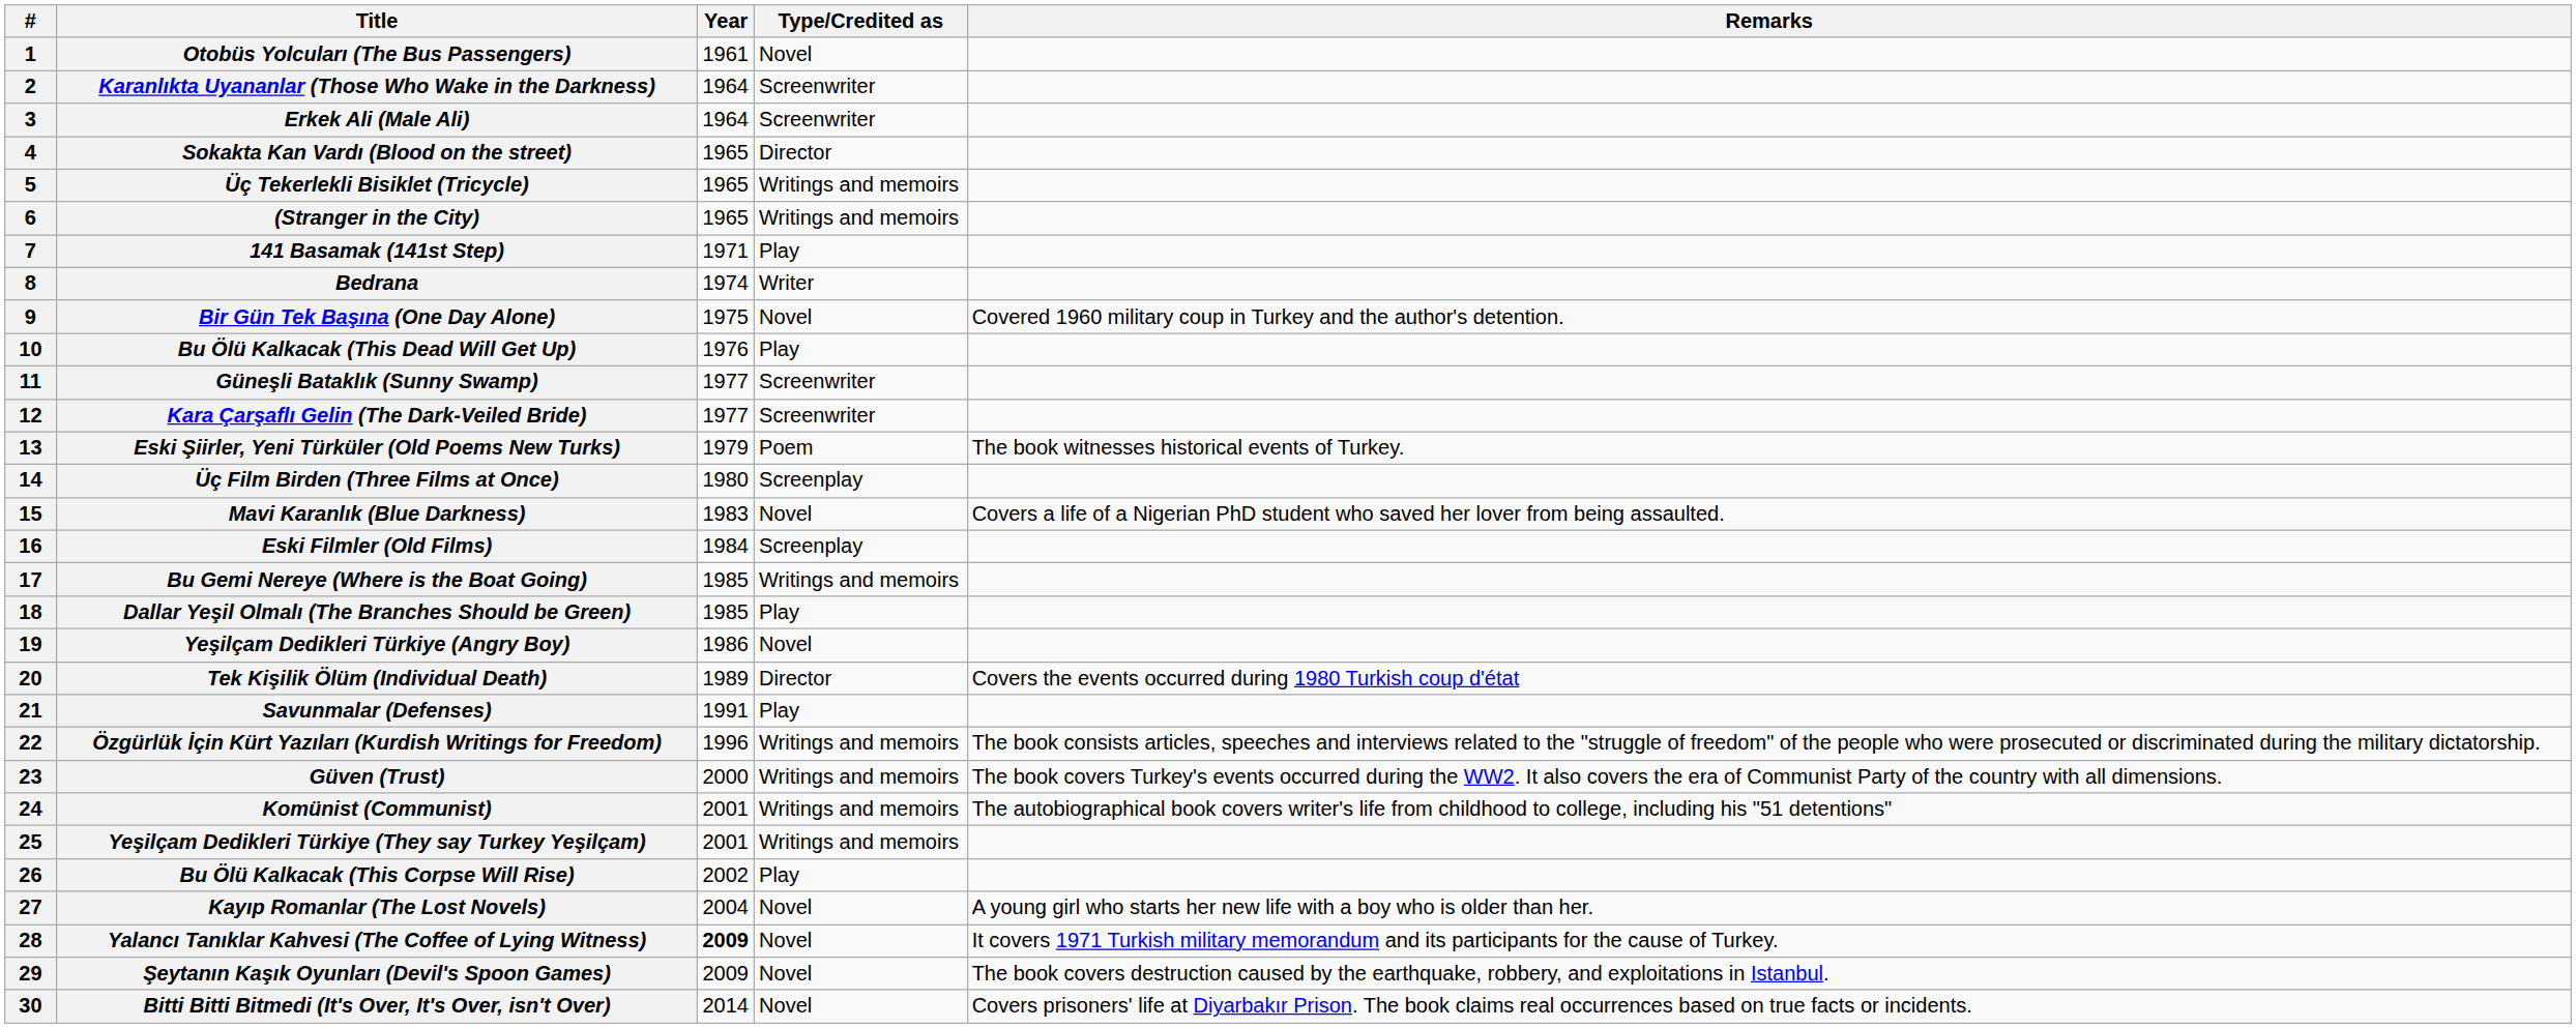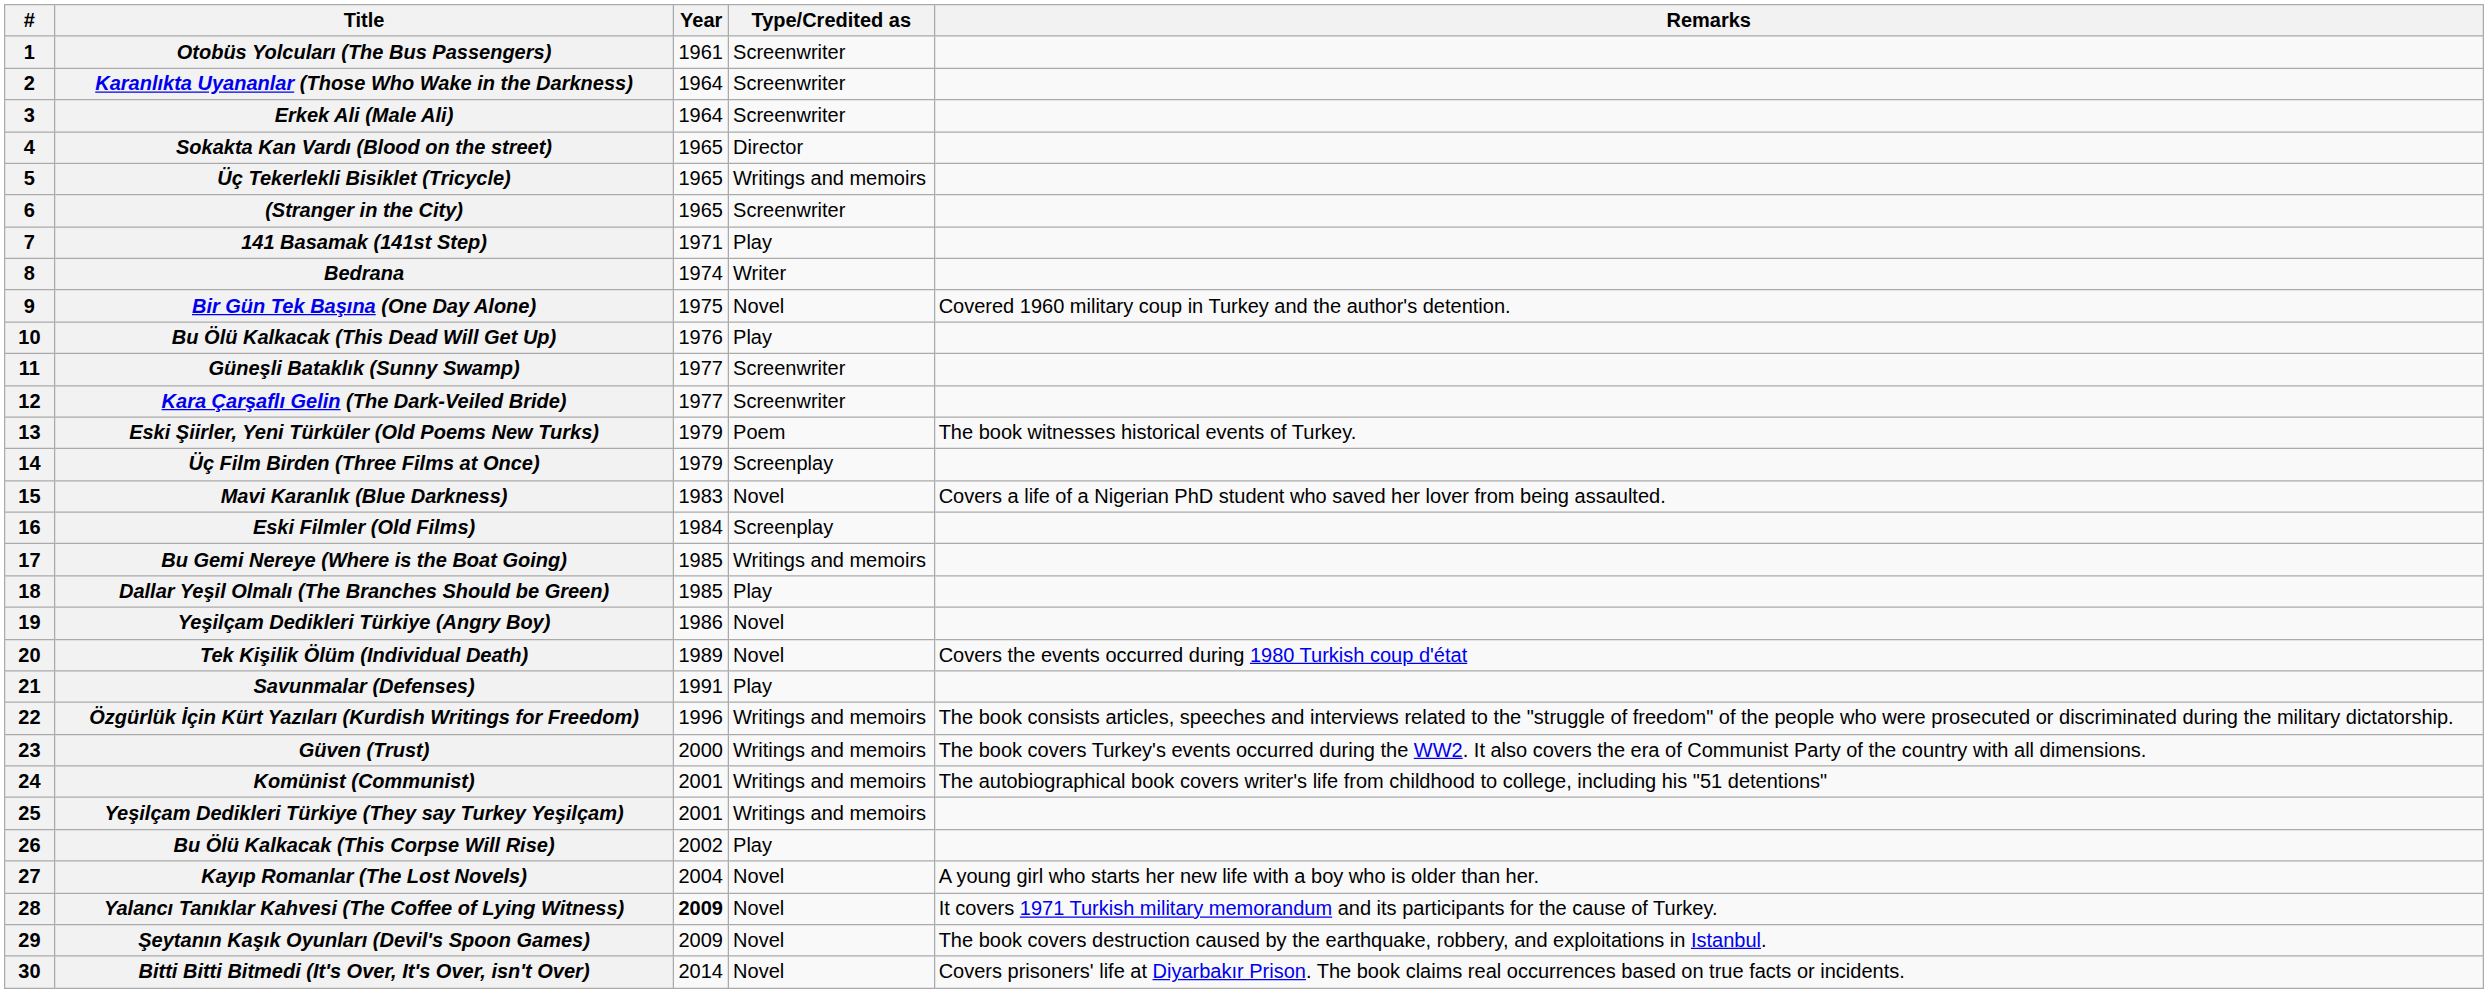Otobüs Yolcuları (The Bus Passengers) | Type/Credited as: Novel -> Screenwriter
(Stranger in the City) | Type/Credited as: Writings and memoirs -> Screenwriter
Üç Film Birden (Three Films at Once) | Year: 1980 -> 1979
Tek Kişilik Ölüm (Individual Death) | Type/Credited as: Director -> Novel
